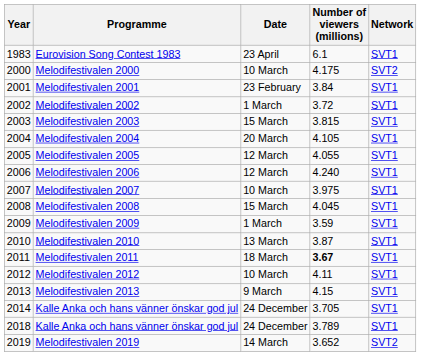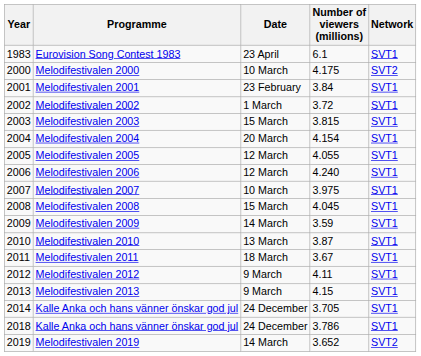Melodifestivalen 2004 | Number of viewers (millions): 4.105 -> 4.154
Melodifestivalen 2009 | Date: 1 March -> 14 March
Melodifestivalen 2011 | Number of viewers (millions): bold -> normal
Melodifestivalen 2012 | Date: 10 March -> 9 March
2018 / Kalle Anka och hans vänner önskar god jul | Number of viewers (millions): 3.789 -> 3.786
